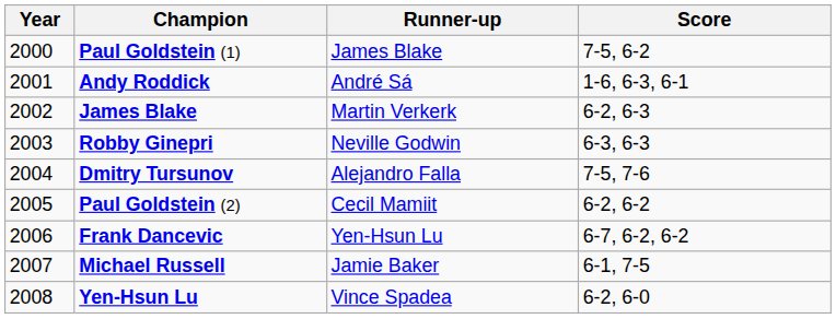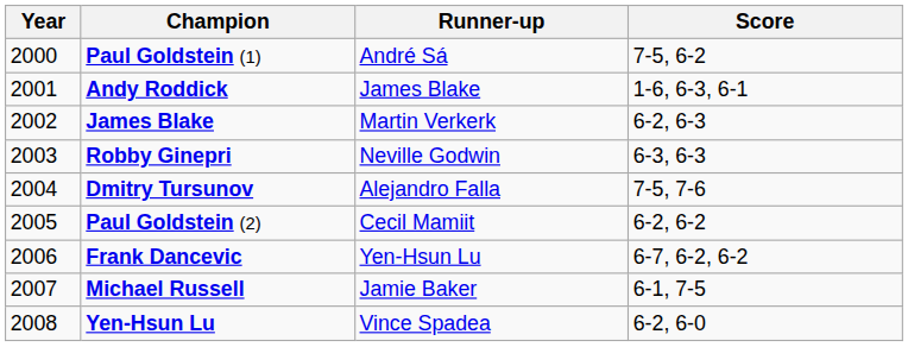Paul Goldstein (1) | Runner-up: James Blake -> André Sá
Andy Roddick | Runner-up: André Sá -> James Blake
